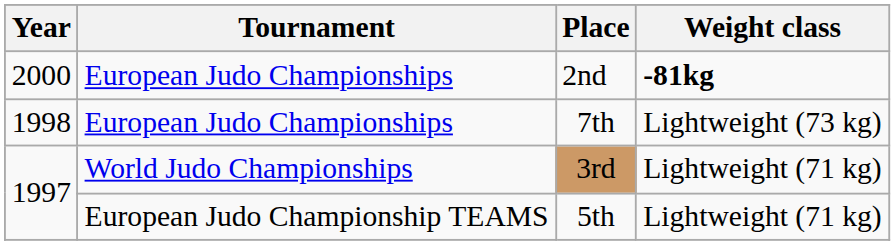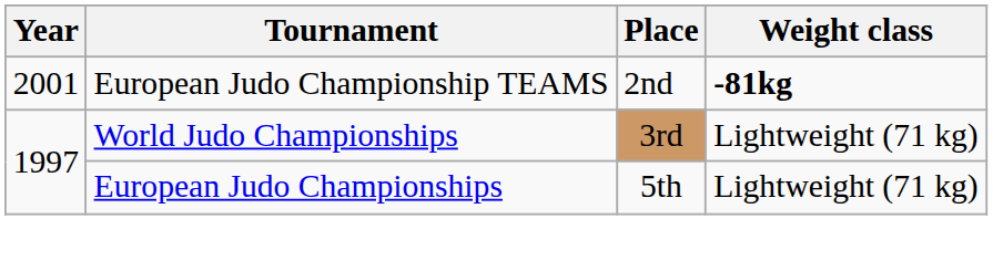2nd | Year: 2000 -> 2001
2nd | Tournament: European Judo Championships -> European Judo Championship TEAMS
- row: 1998 | European Judo Championships | 7th | Lightweight (73 kg)
5th | Tournament: European Judo Championship TEAMS -> European Judo Championships
